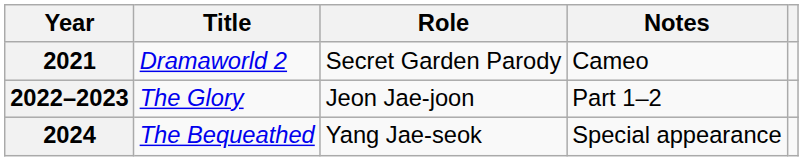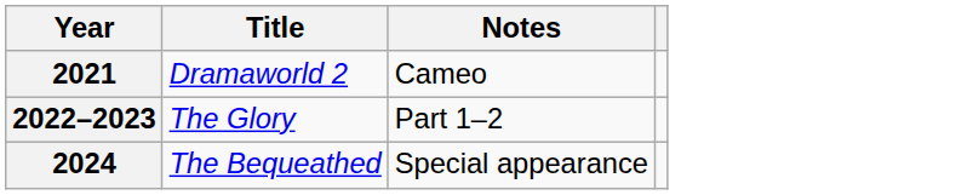- column: Role | Secret Garden Parody | Jeon Jae-joon | Yang Jae-seok
